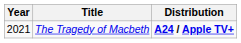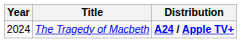The Tragedy of Macbeth | Year: 2021 -> 2024
